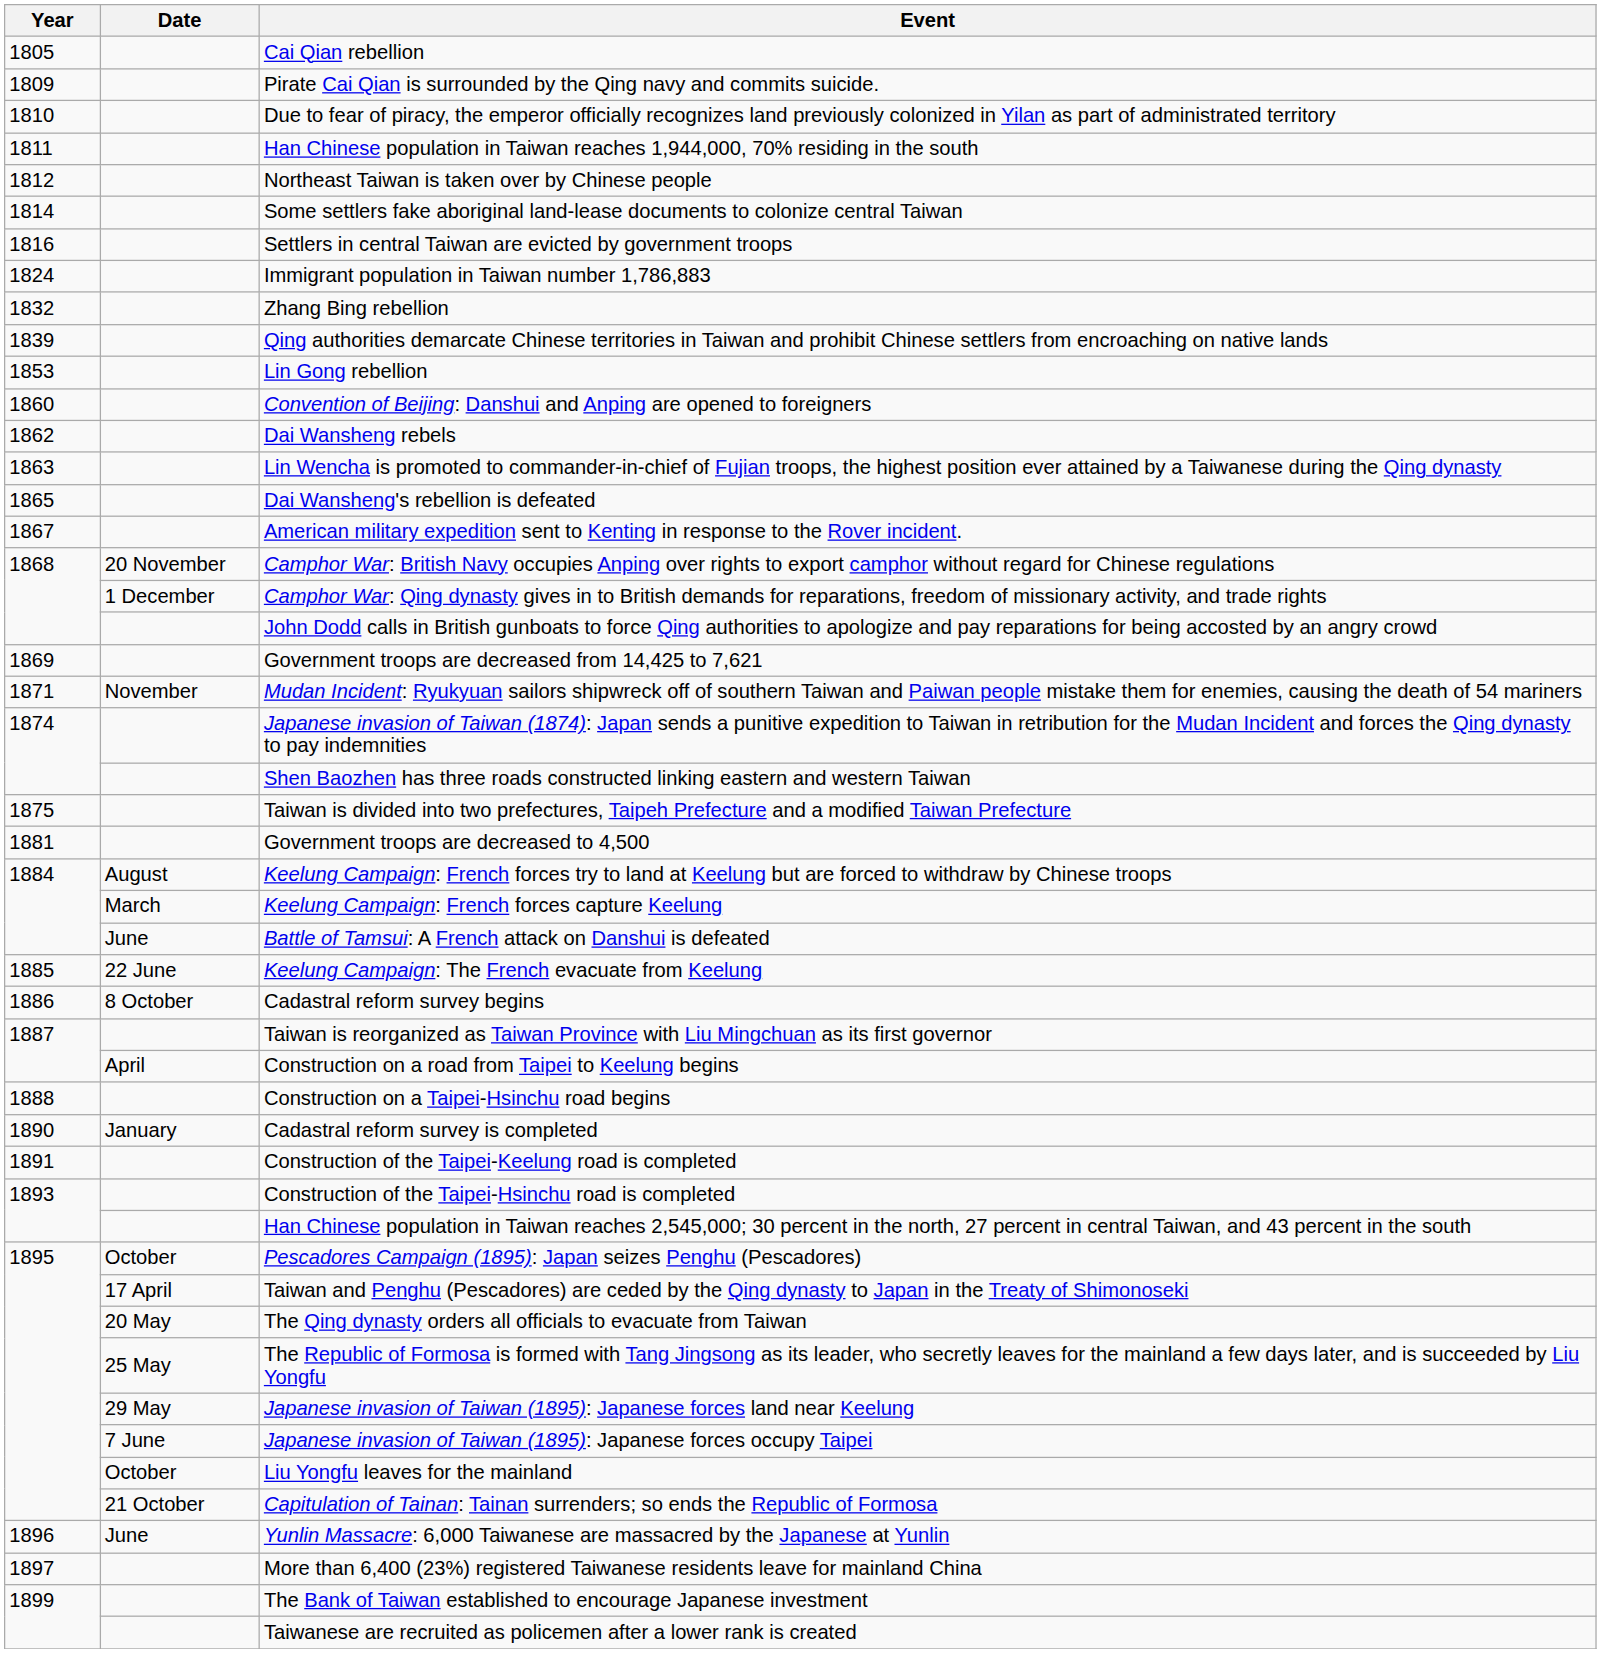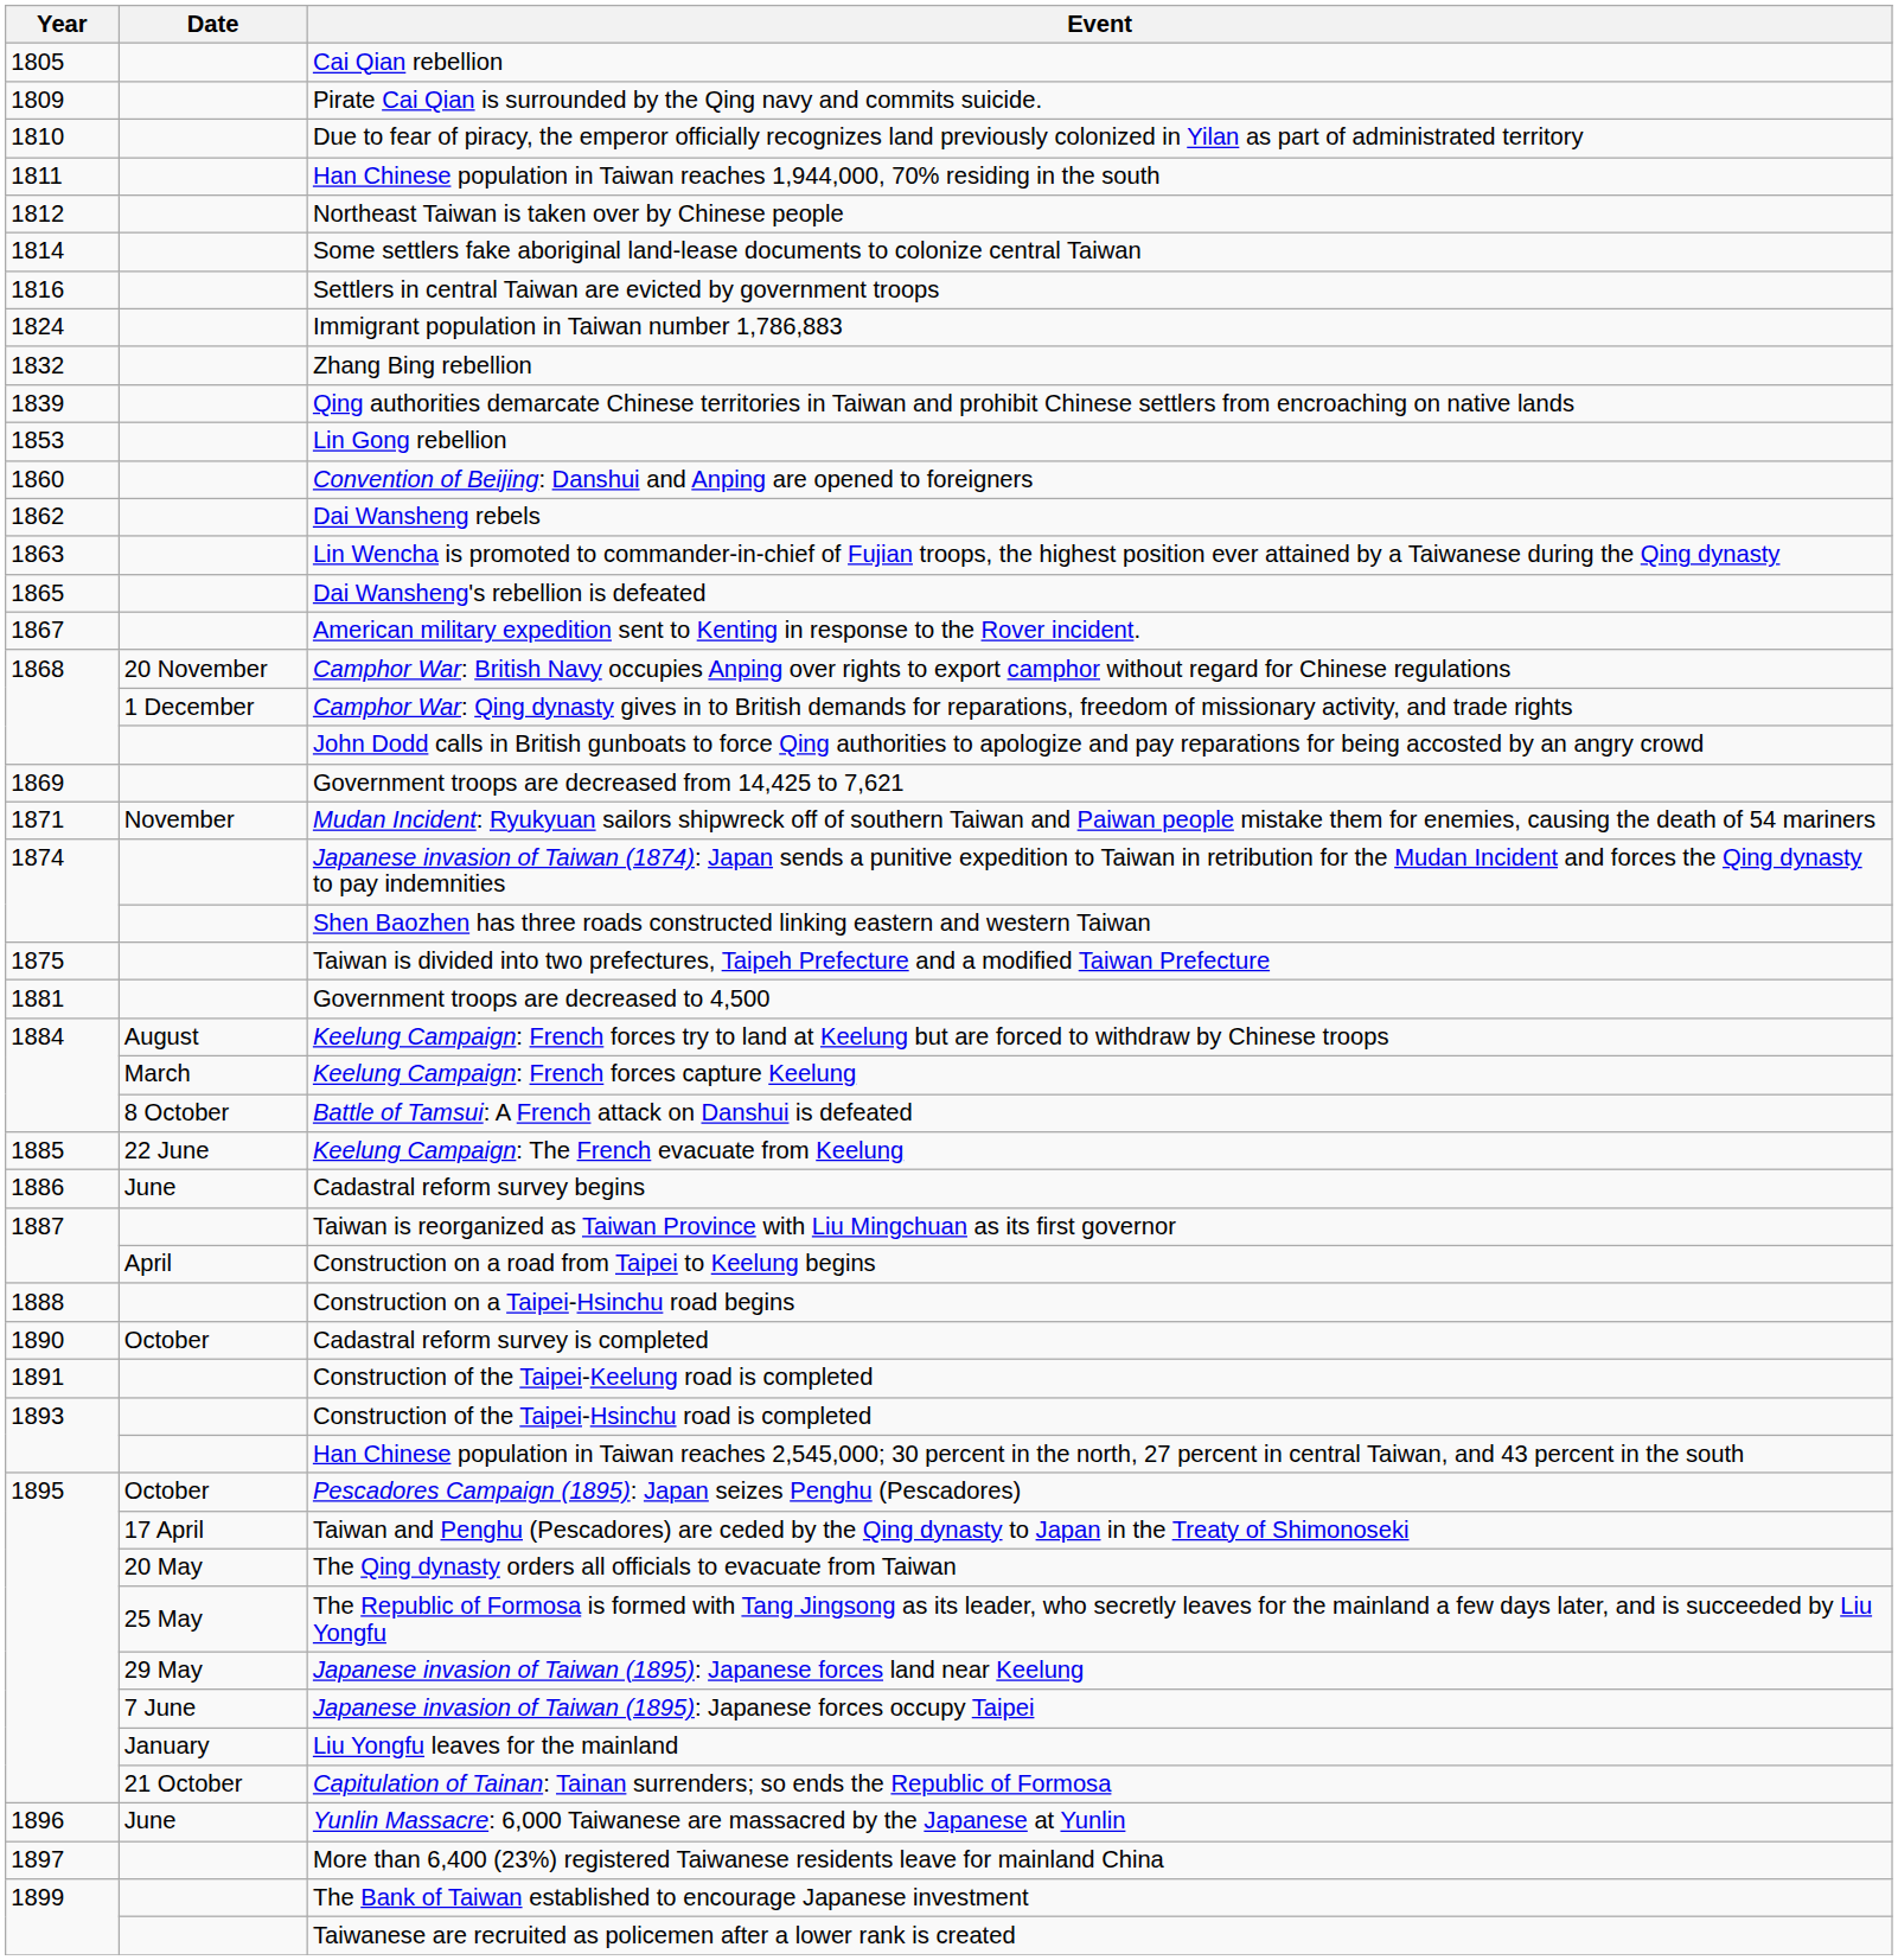Battle of Tamsui: A French attack on Danshui is defeated | Date: June -> 8 October
Cadastral reform survey begins | Date: 8 October -> June
Cadastral reform survey is completed | Date: January -> October
Liu Yongfu leaves for the mainland | Date: October -> January
